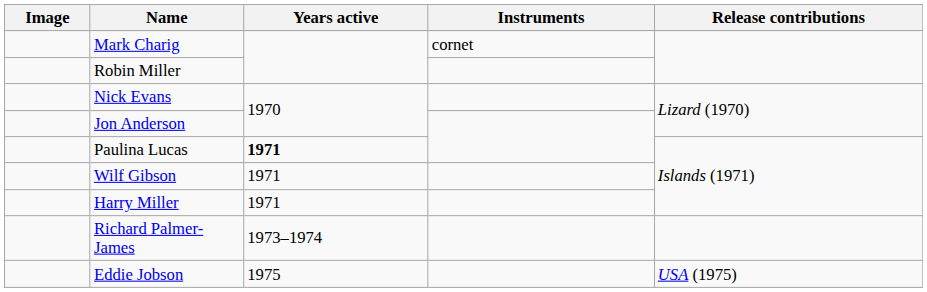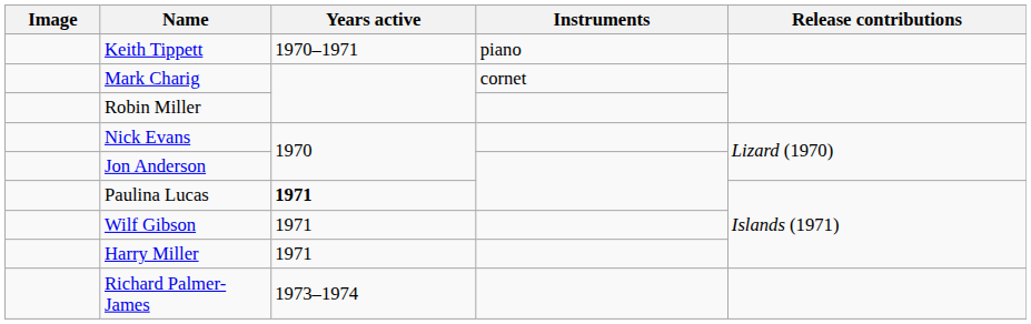+ row: Keith Tippett | 1970–1971 | piano
- row: Eddie Jobson | 1975 | USA (1975)
